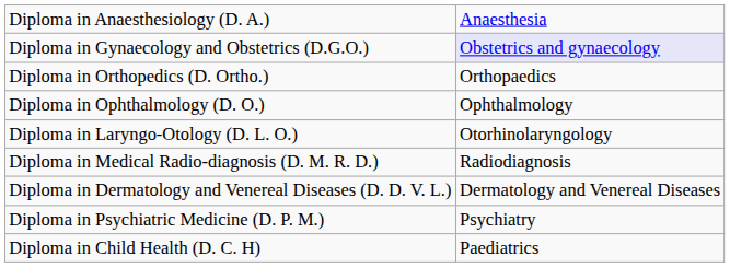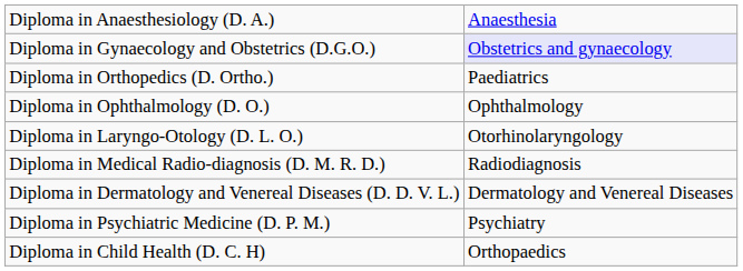Diploma in Orthopedics (D. Ortho.) | column 2: Orthopaedics -> Paediatrics
Diploma in Child Health (D. C. H) | column 2: Paediatrics -> Orthopaedics
